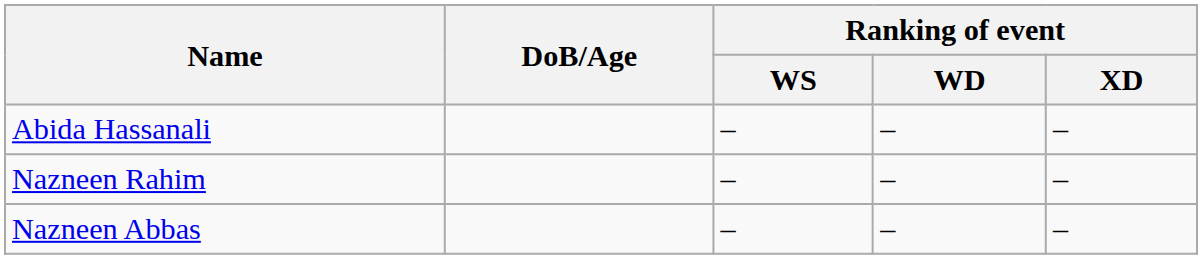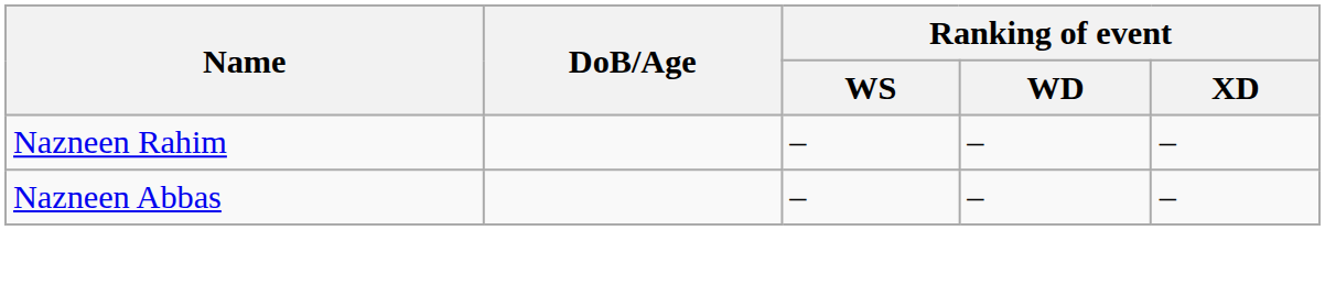- row: Abida Hassanali | – | – | –
